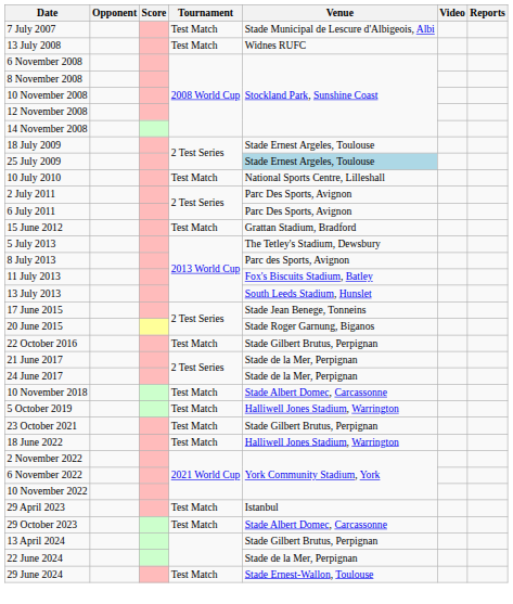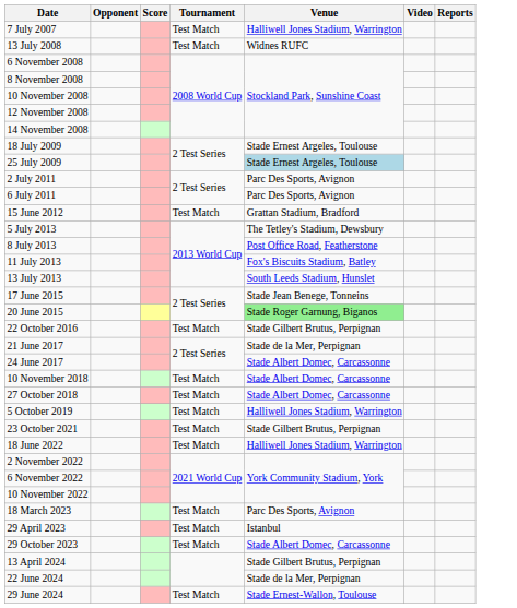7 July 2007 | Venue: Stade Municipal de Lescure d'Albigeois, Albi -> Halliwell Jones Stadium, Warrington
- row: 10 July 2010 | Test Match | National Sports Centre, Lilleshall
8 July 2013 | Venue: Parc des Sports, Avignon -> Post Office Road, Featherstone
20 June 2015 | Venue: no background -> lightgreen background
24 June 2017 | Venue: Stade de la Mer, Perpignan -> Stade Albert Domec, Carcassonne
+ row: 27 October 2018 | Test Match | Stade Albert Domec, Carcassonne
+ row: 18 March 2023 | Test Match | Parc Des Sports, Avignon
